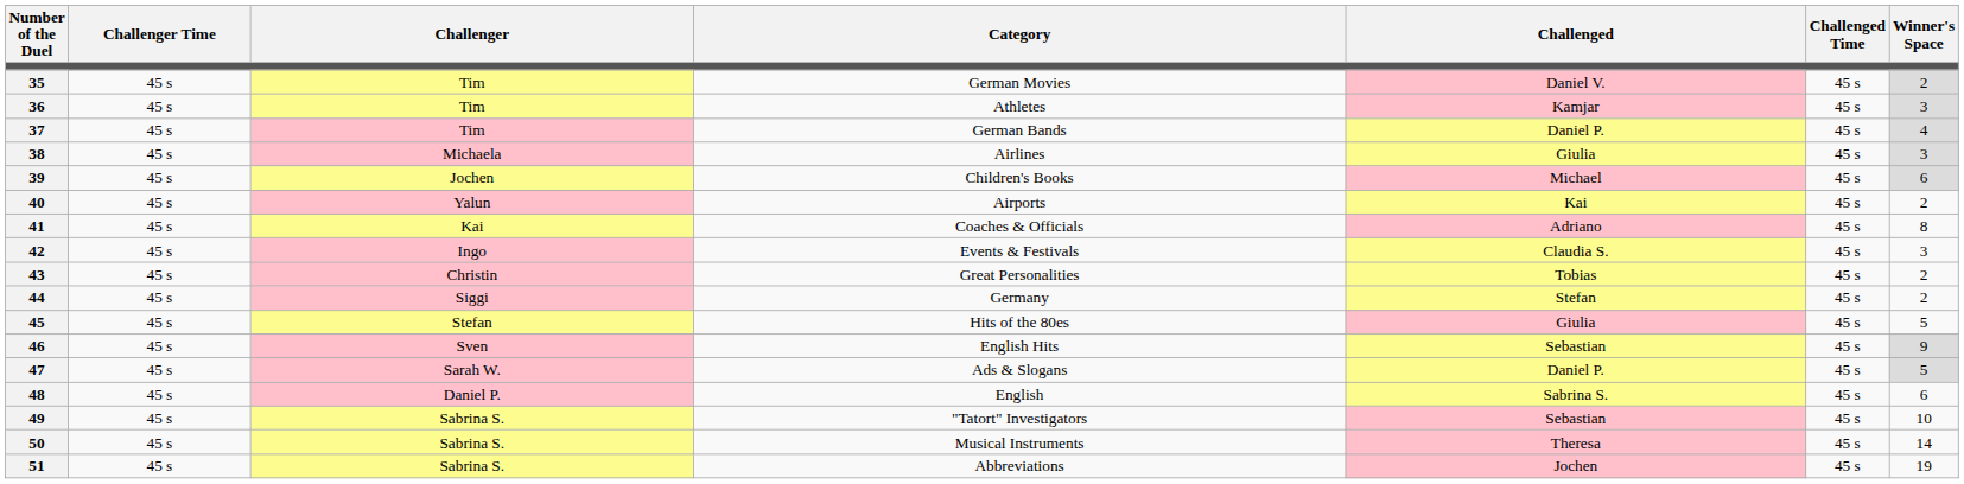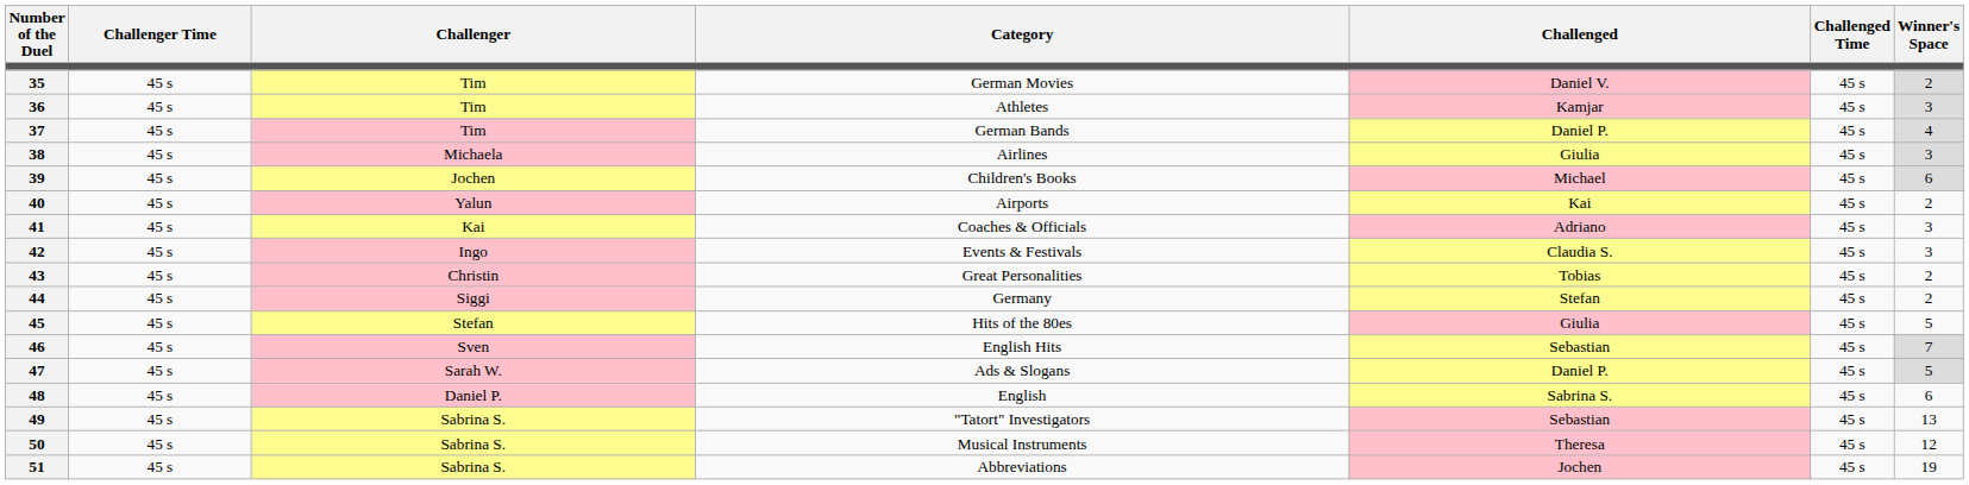41 | Winner's Space: 8 -> 3
46 | Winner's Space: 9 -> 7
49 | Winner's Space: 10 -> 13
50 | Winner's Space: 14 -> 12
